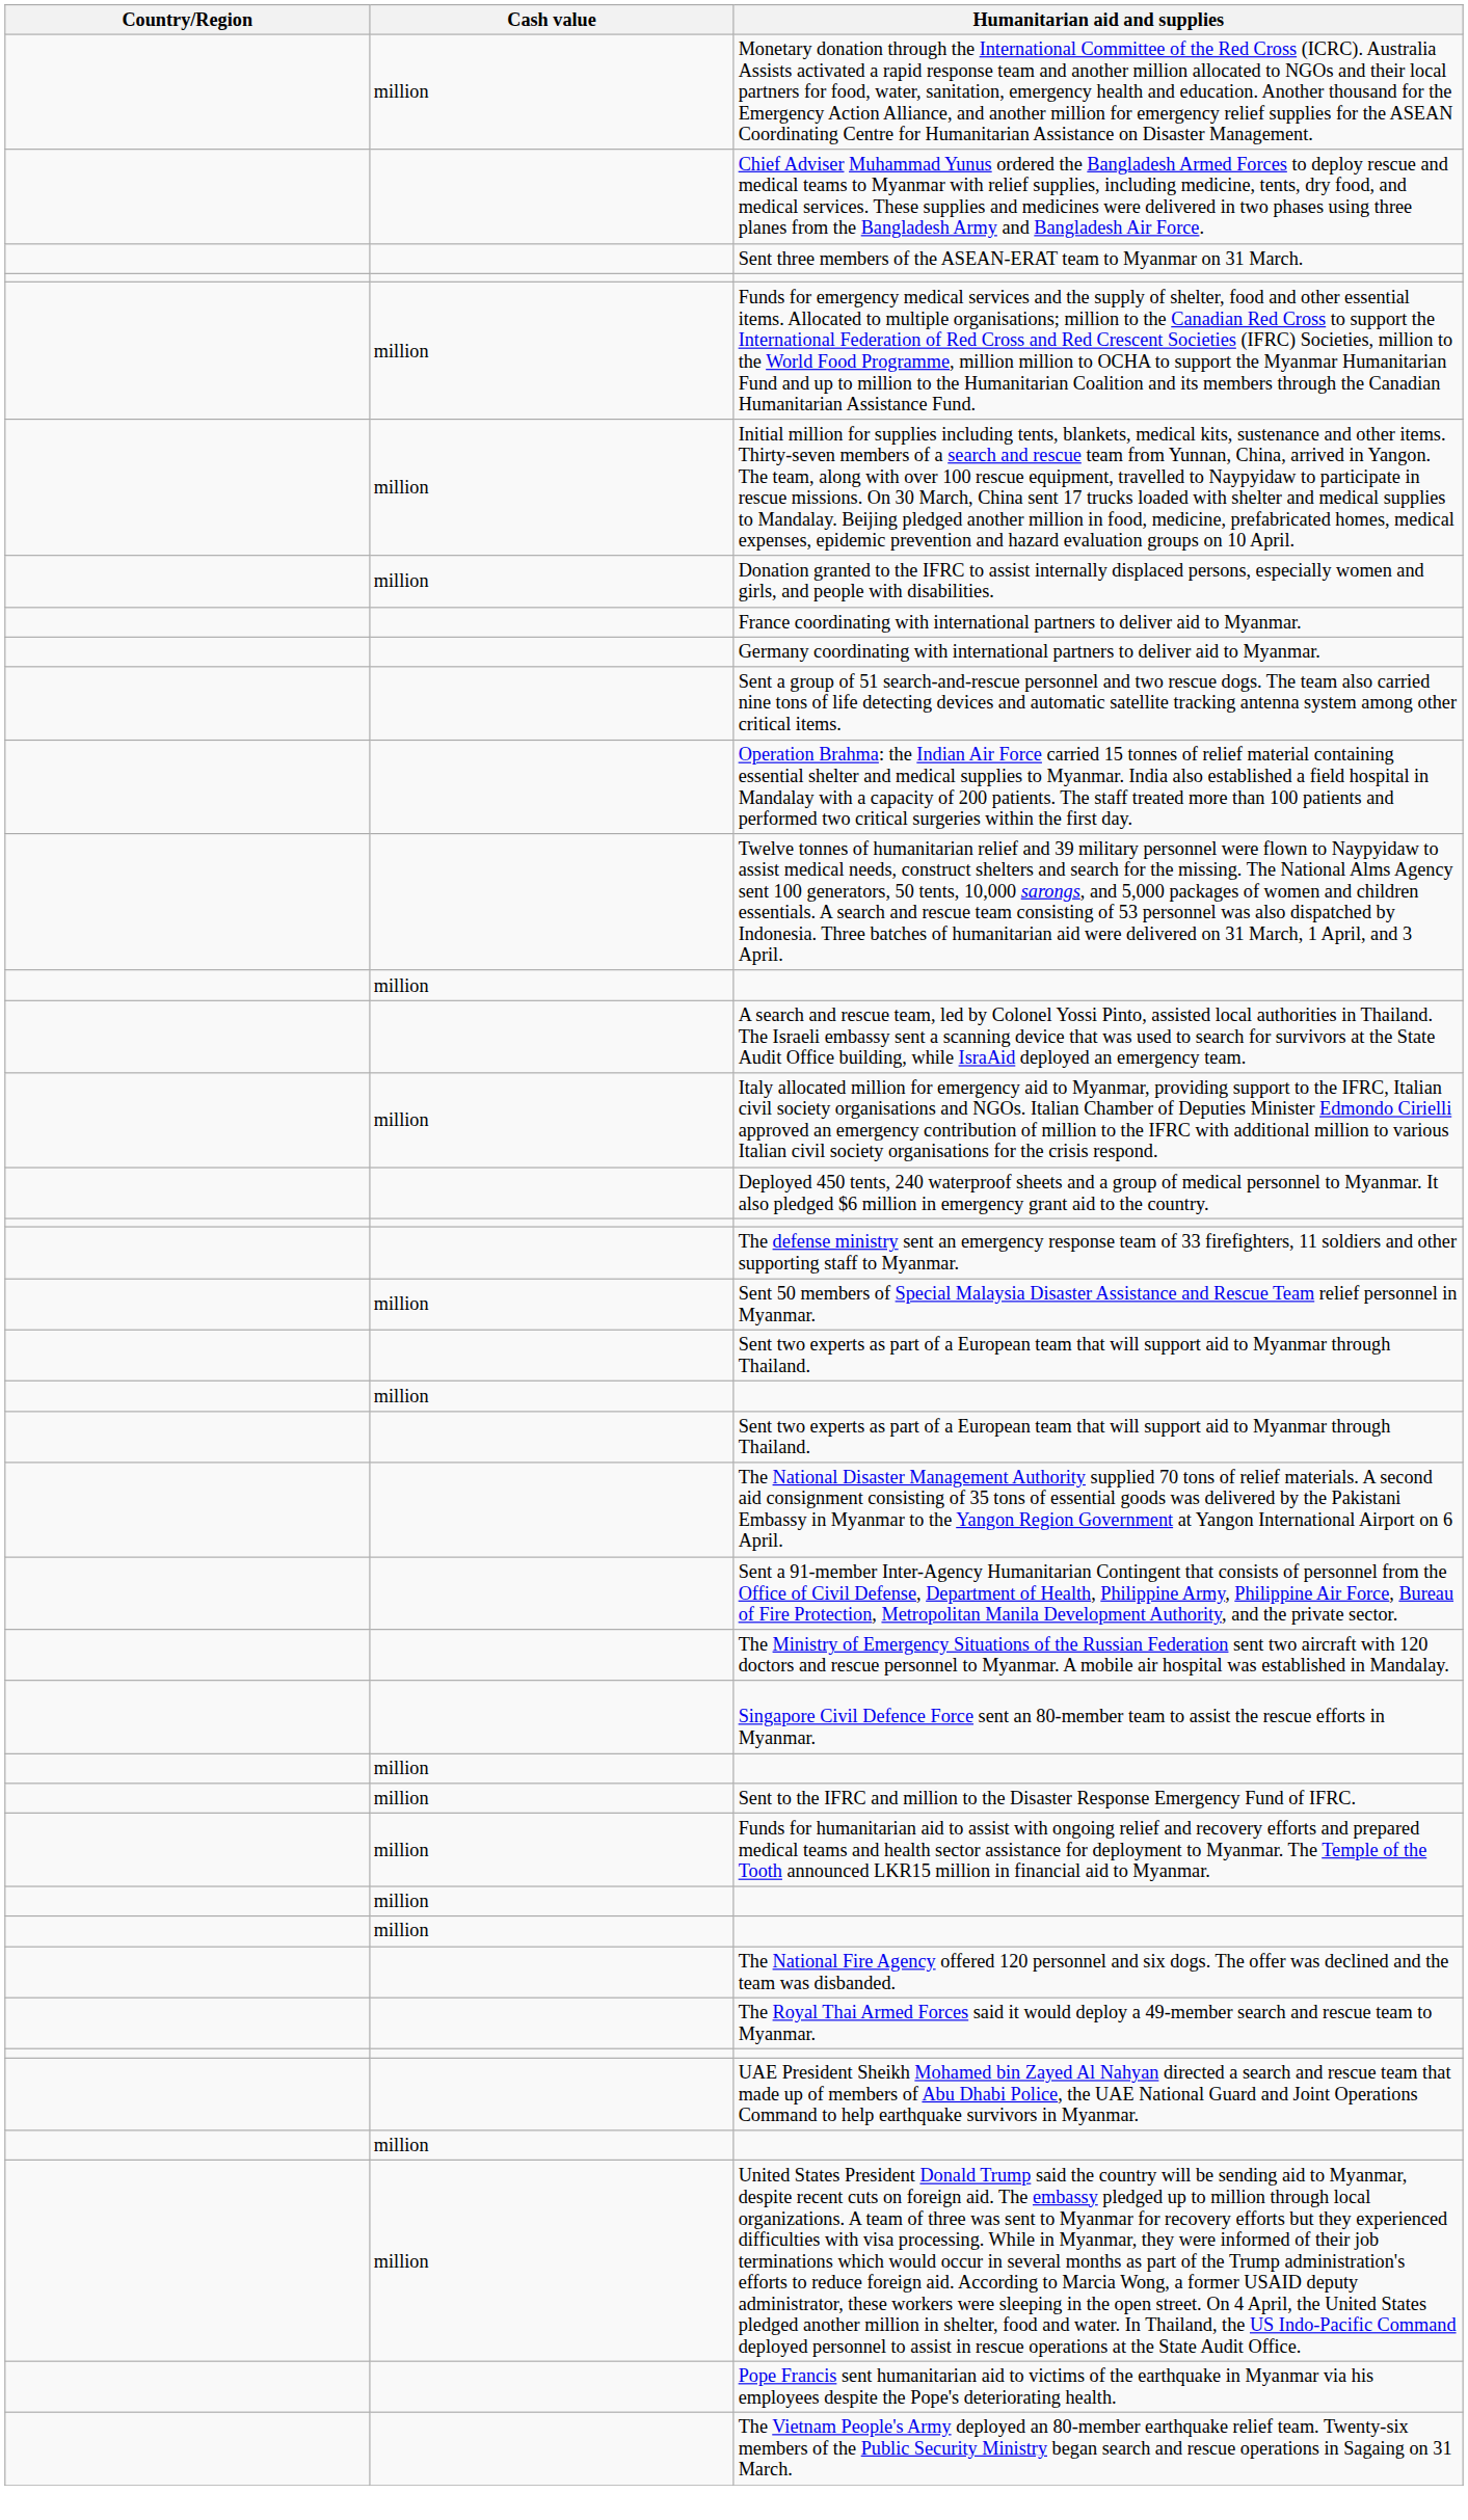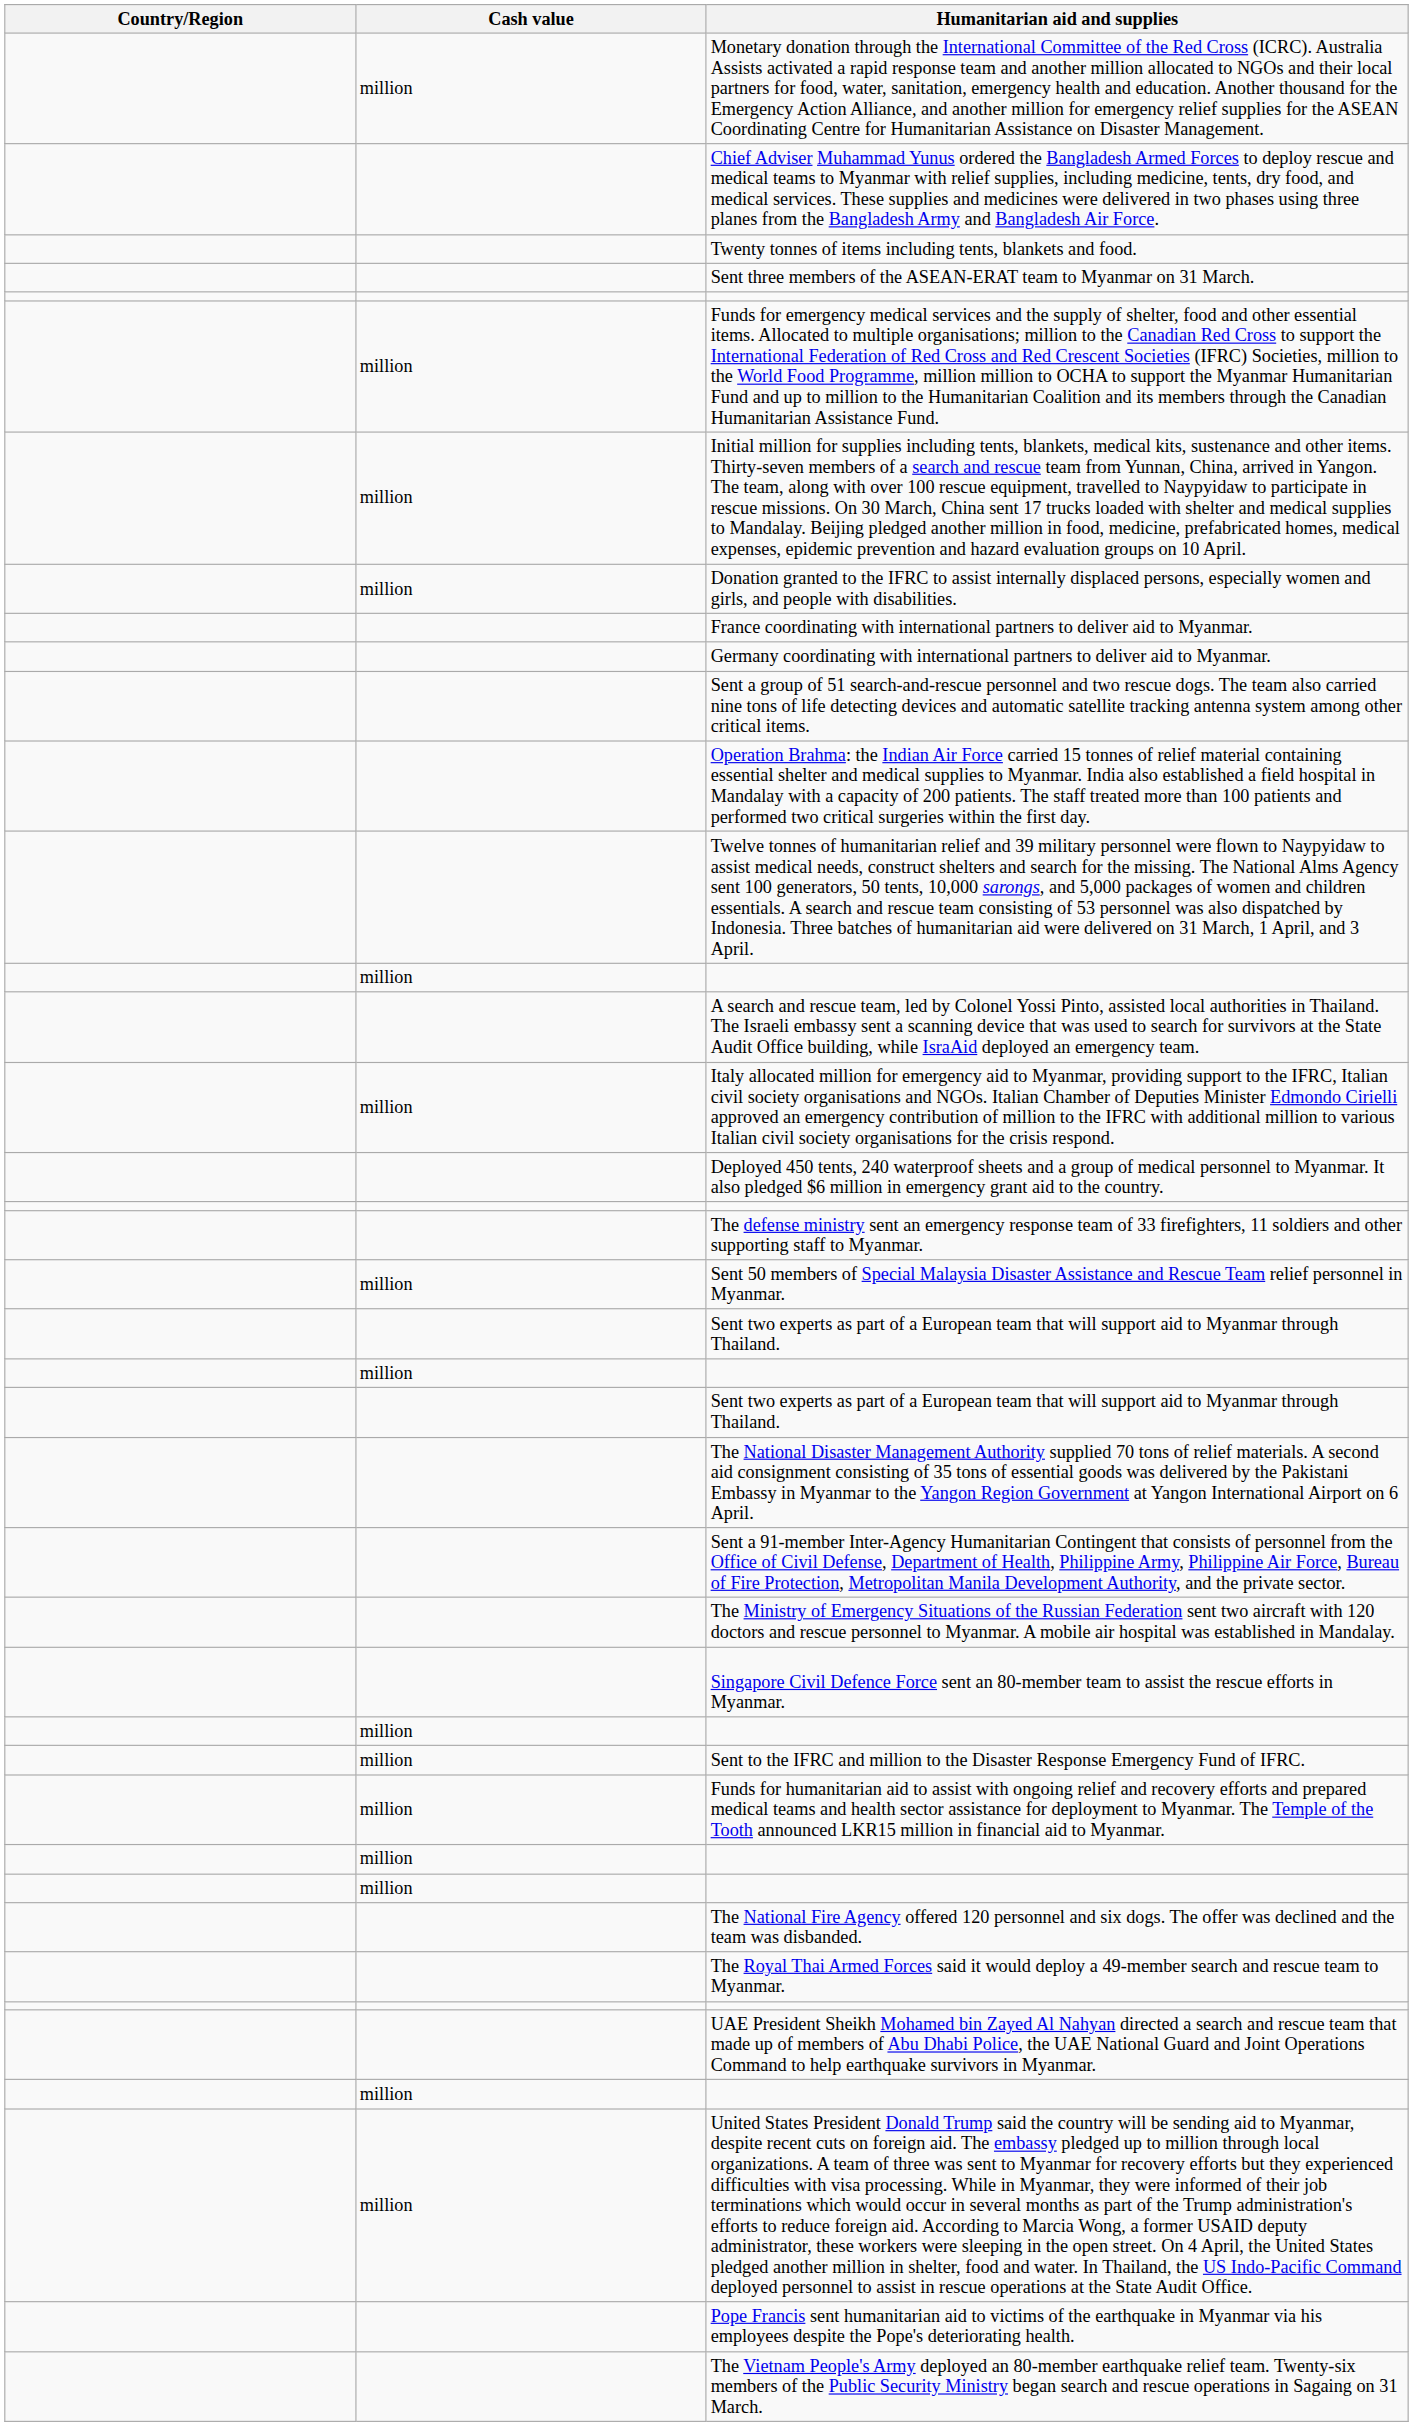+ row: Twenty tonnes of items including tents, blankets and food.
